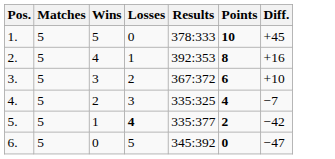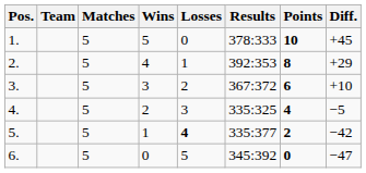+ column: Team
2. | Diff.: +16 -> +29
4. | Diff.: −7 -> −5
